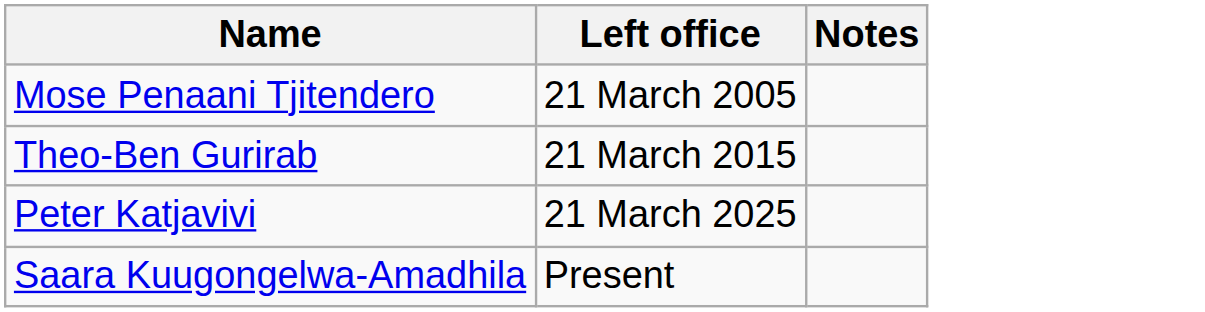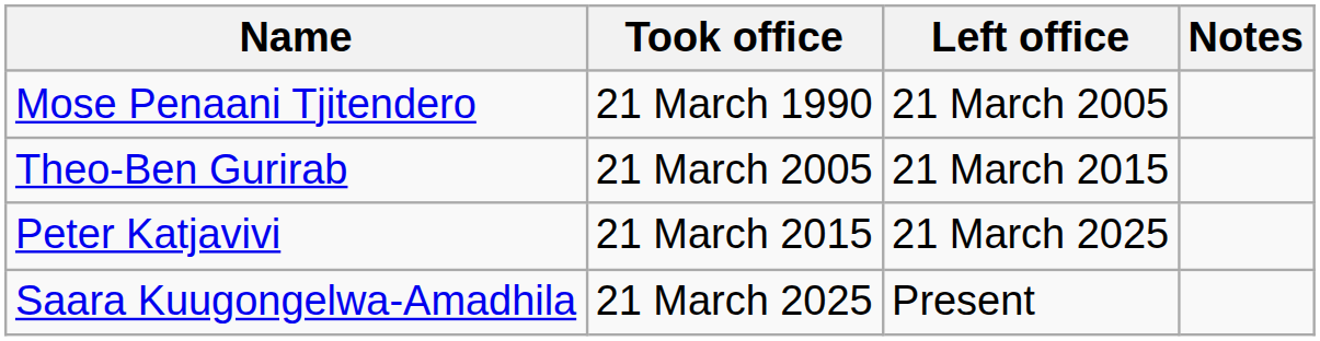+ column: Took office | 21 March 1990 | 21 March 2005 | 21 March 2015 | 21 March 2025
